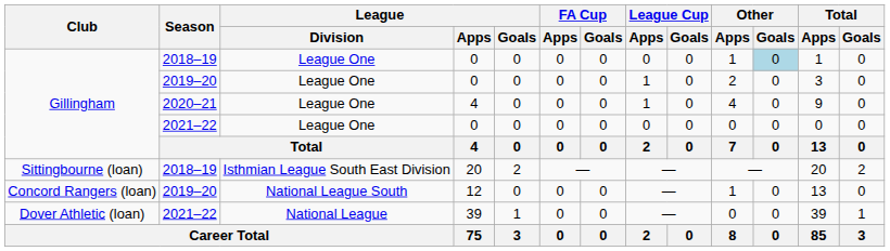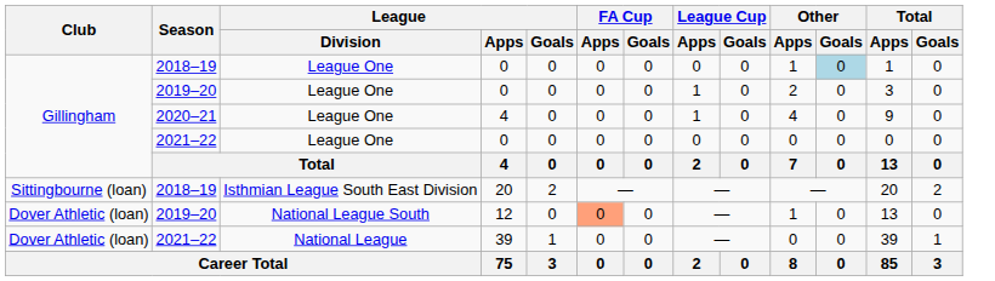12 | Club: Concord Rangers (loan) -> Dover Athletic (loan)
12 | FA Cup / Apps: no background -> lightsalmon background
